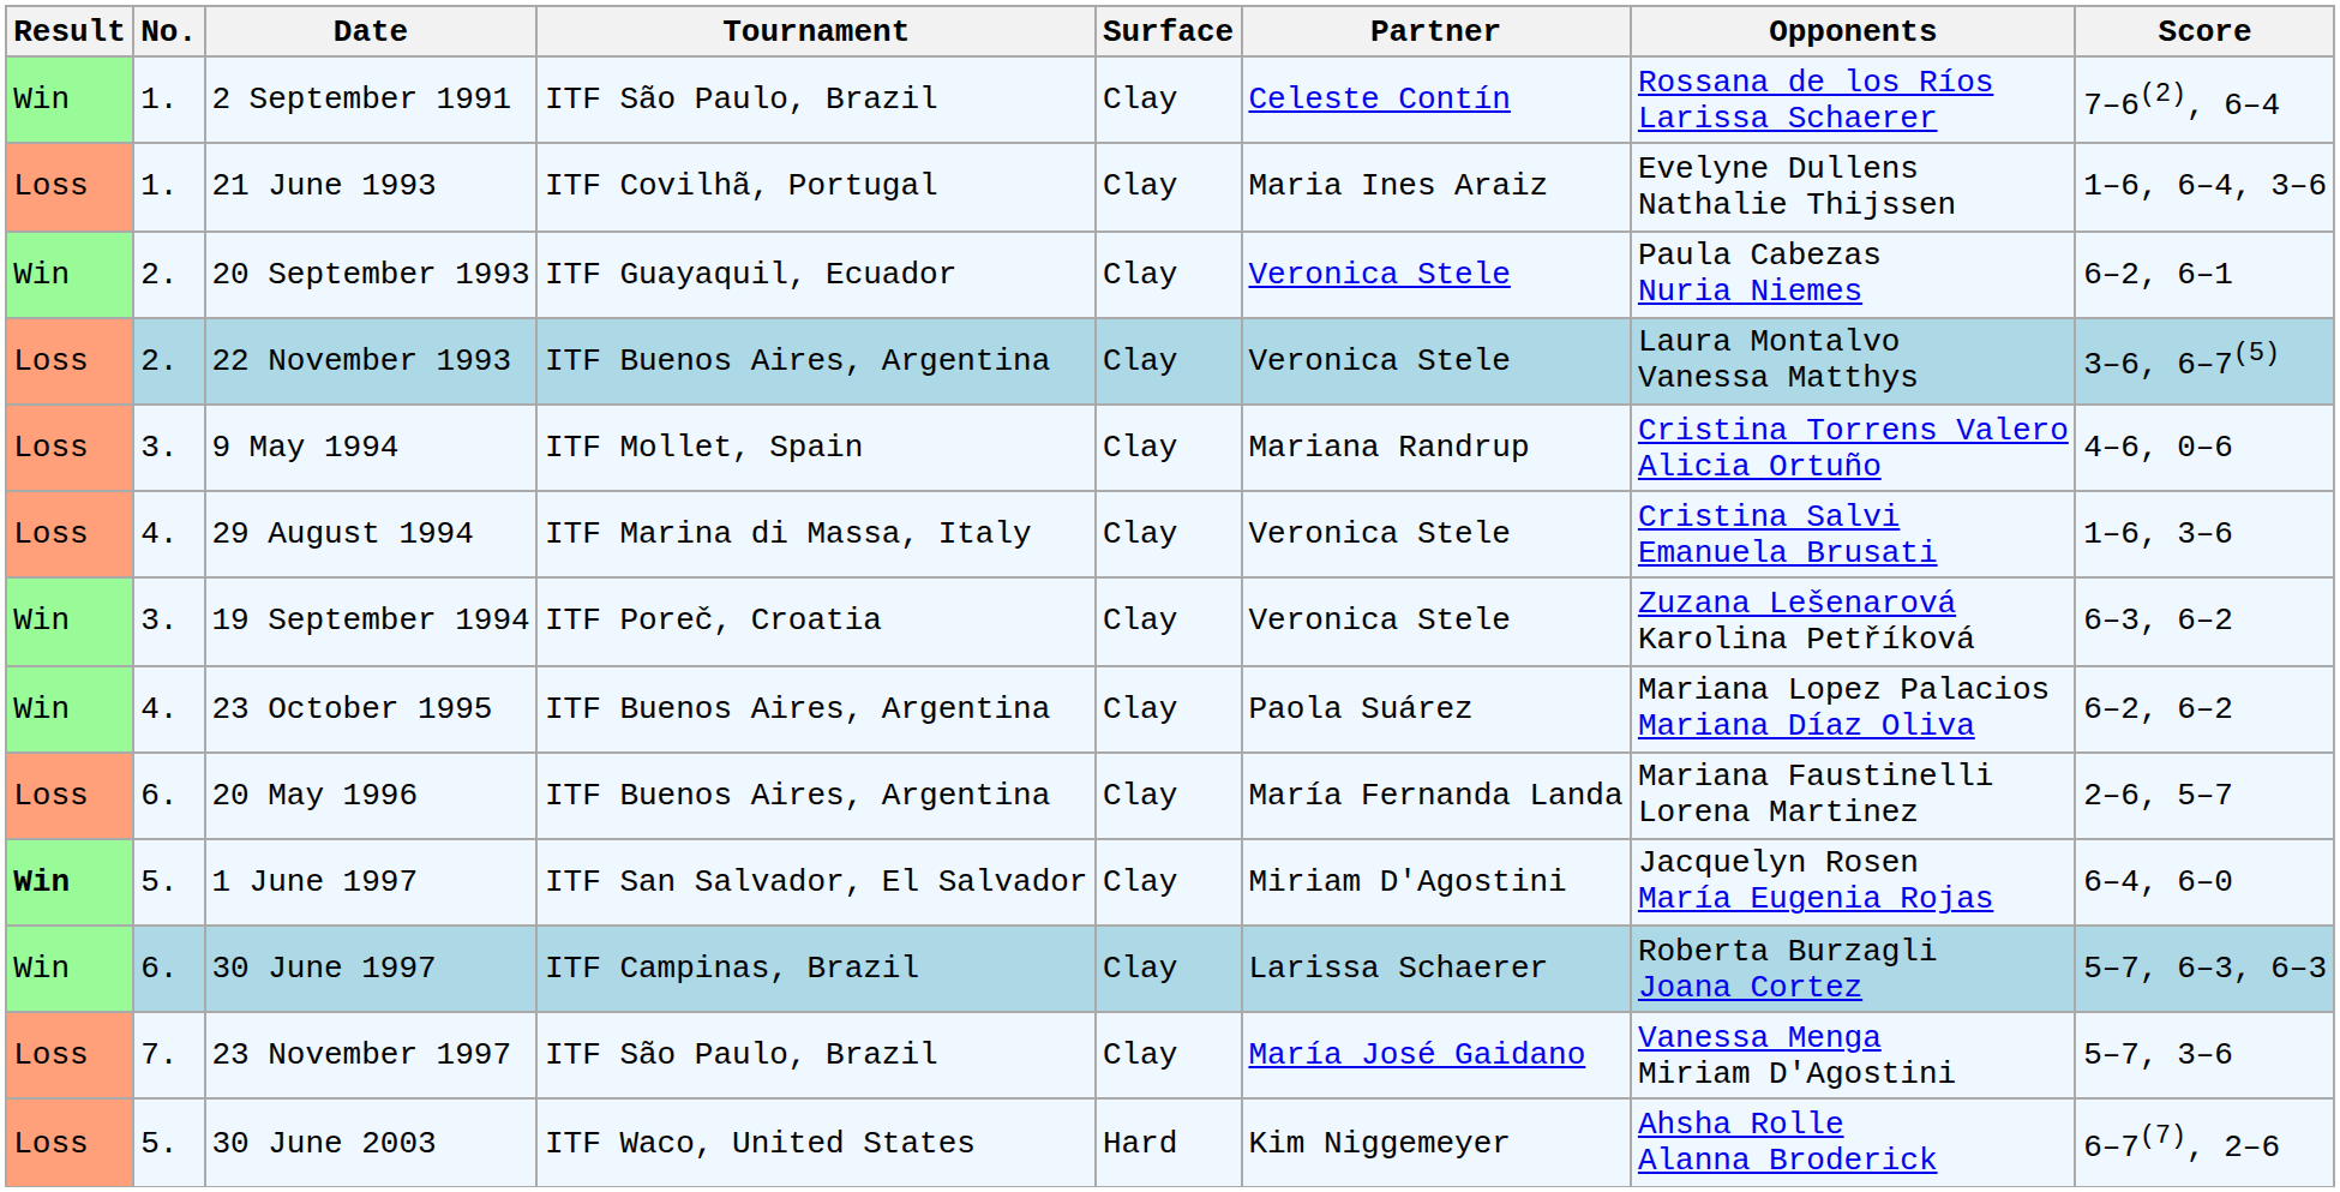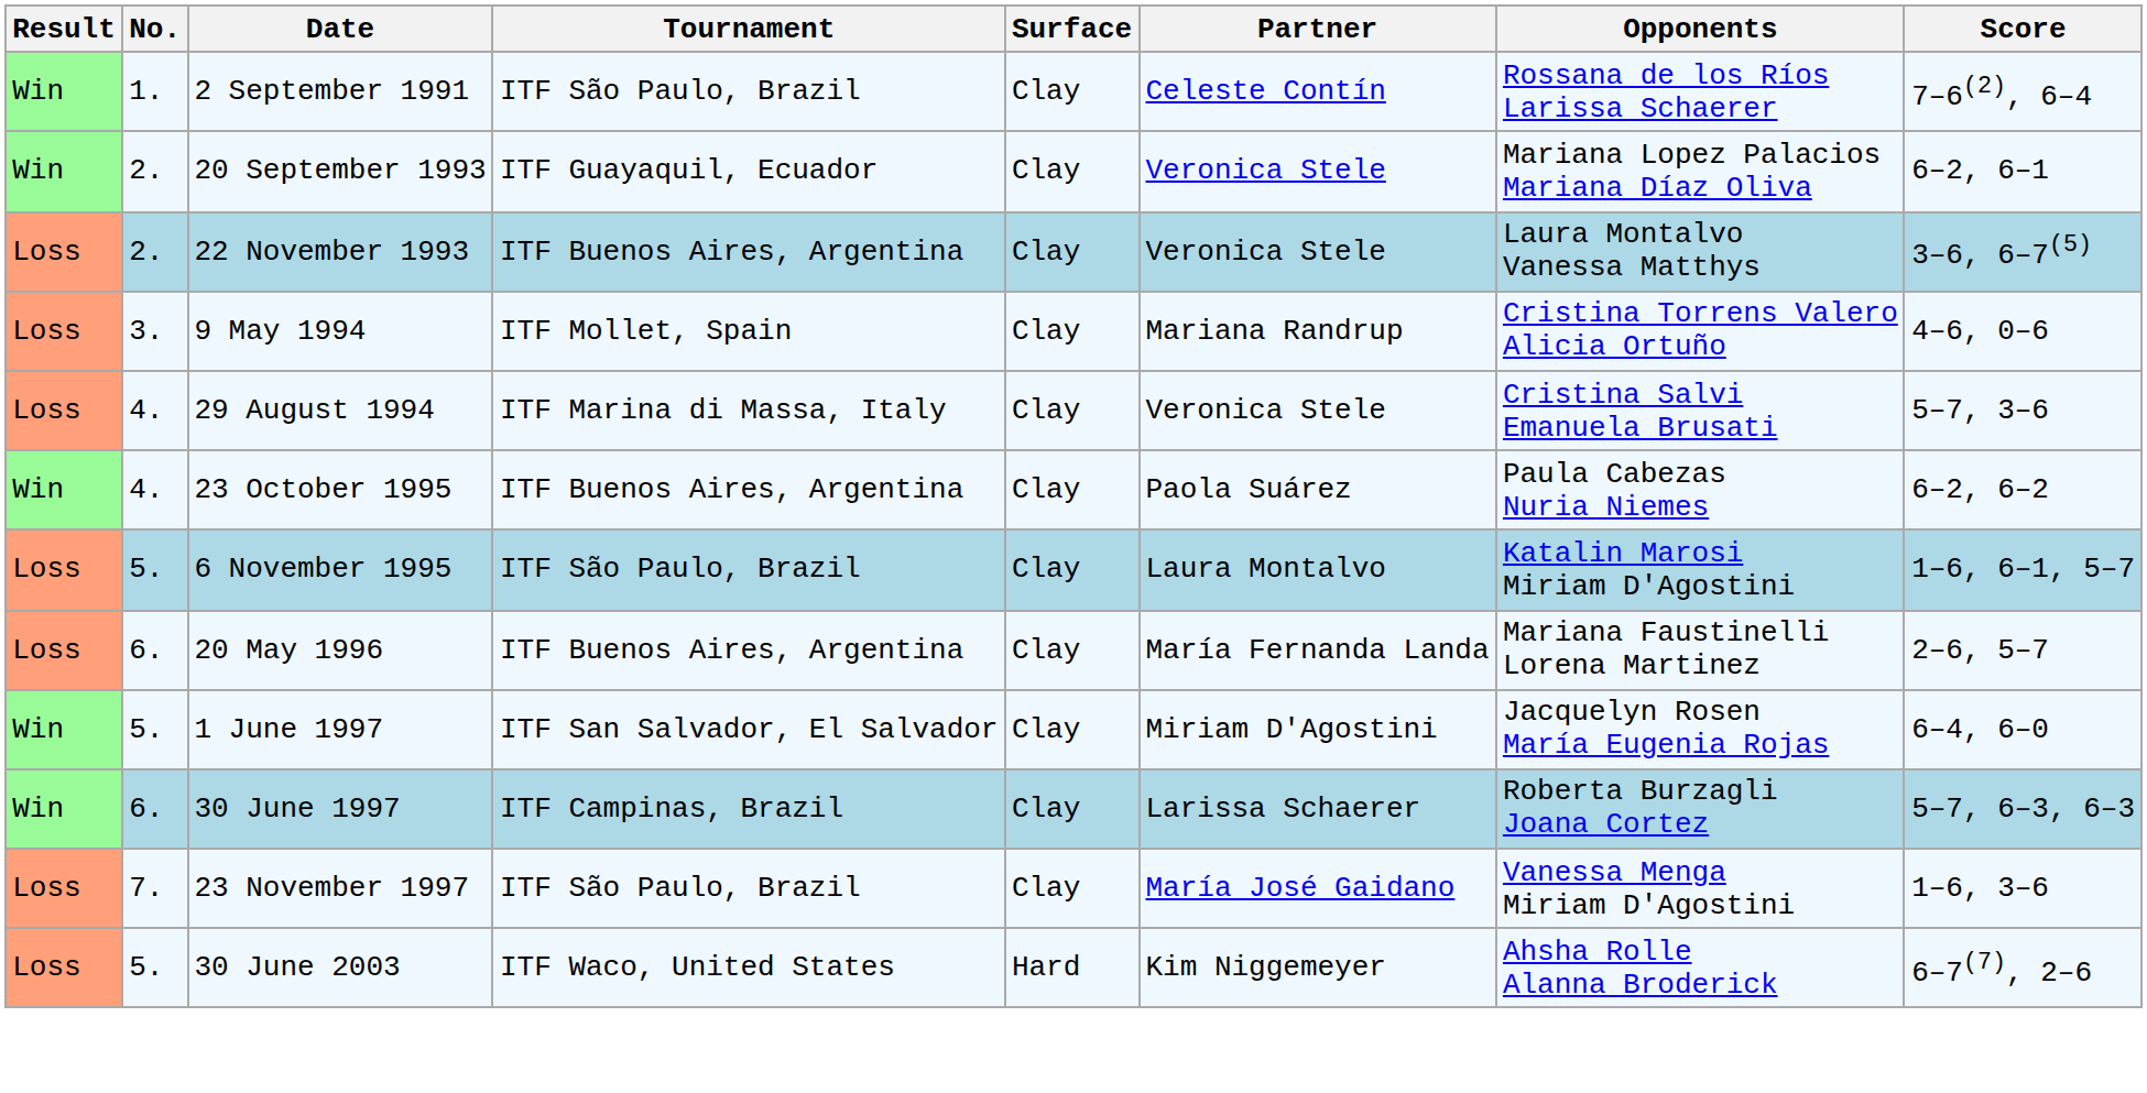- row: Loss | 1. | 21 June 1993 | ITF Covilhã, Portugal | Clay | Maria Ines Araiz | Evelyne Dullens Nathalie Thijssen | 1–6, 6–4, 3–6
20 September 1993 | Opponents: Paula Cabezas Nuria Niemes -> Mariana Lopez Palacios Mariana Díaz Oliva
29 August 1994 | Score: 1–6, 3–6 -> 5–7, 3–6
- row: Win | 3. | 19 September 1994 | ITF Poreč, Croatia | Clay | Veronica Stele | Zuzana Lešenarová Karolina Petříková | 6–3, 6–2
23 October 1995 | Opponents: Mariana Lopez Palacios Mariana Díaz Oliva -> Paula Cabezas Nuria Niemes
+ row: Loss | 5. | 6 November 1995 | ITF São Paulo, Brazil | Clay | Laura Montalvo | Katalin Marosi Miriam D'Agostini | 1–6, 6–1, 5–7
1 June 1997 | Result: bold -> normal
23 November 1997 | Score: 5–7, 3–6 -> 1–6, 3–6
